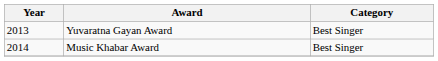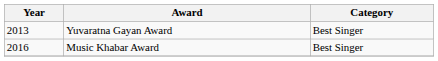Music Khabar Award | Year: 2014 -> 2016
